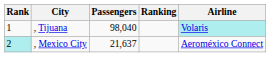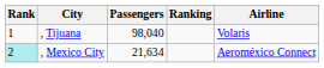, Tijuana | Airline: paleturquoise background -> no background
, Mexico City | Passengers: 21,637 -> 21,634
